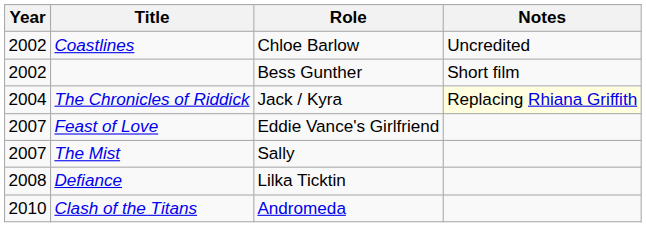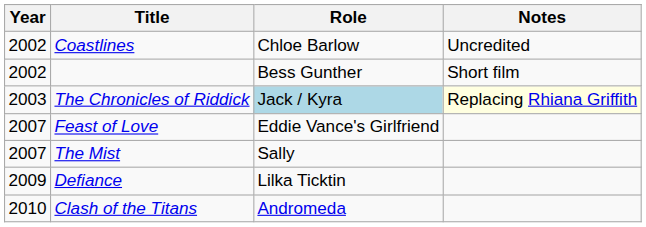The Chronicles of Riddick | Year: 2004 -> 2003
The Chronicles of Riddick | Role: no background -> lightblue background
Defiance | Year: 2008 -> 2009
